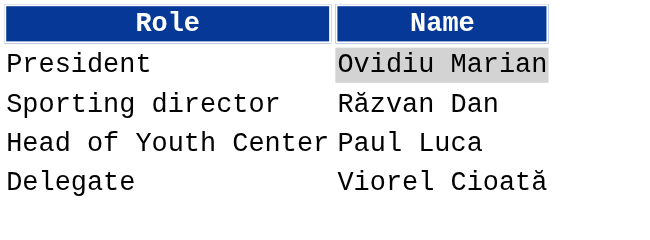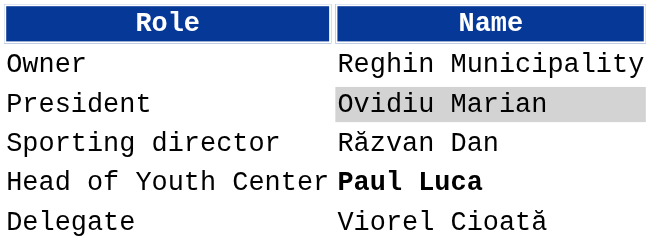+ row: Owner | Reghin Municipality
Head of Youth Center | Name: normal -> bold
